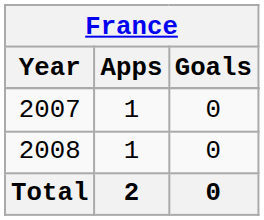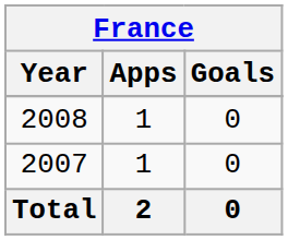rows swapped: 2007 <-> 2008
